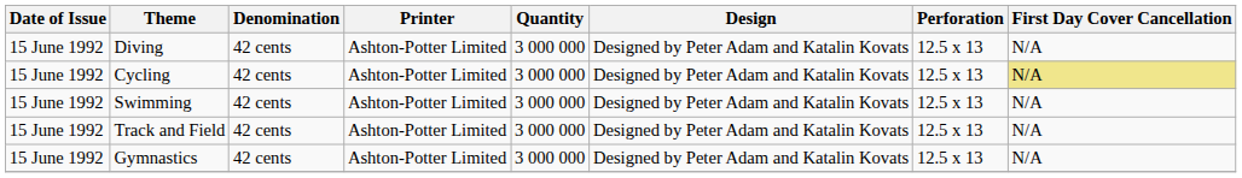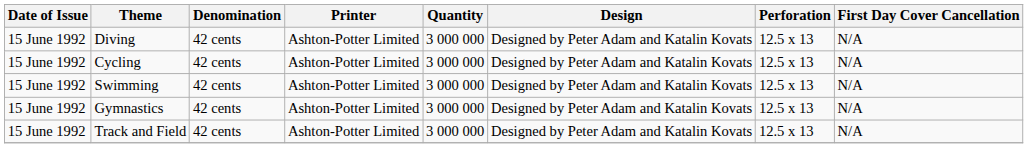Cycling | First Day Cover Cancellation: khaki background -> no background
rows swapped: Track and Field <-> Gymnastics
